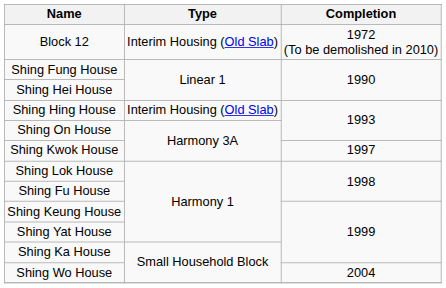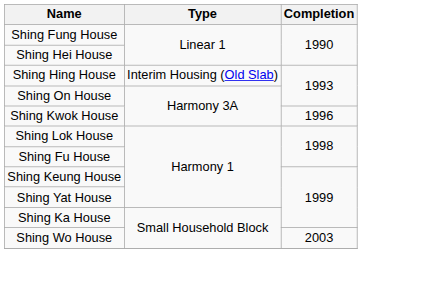- row: Block 12 | Interim Housing (Old Slab) | 1972 (To be demolished in 2010)
Shing Kwok House | Completion: 1997 -> 1996
Shing Wo House | Completion: 2004 -> 2003
